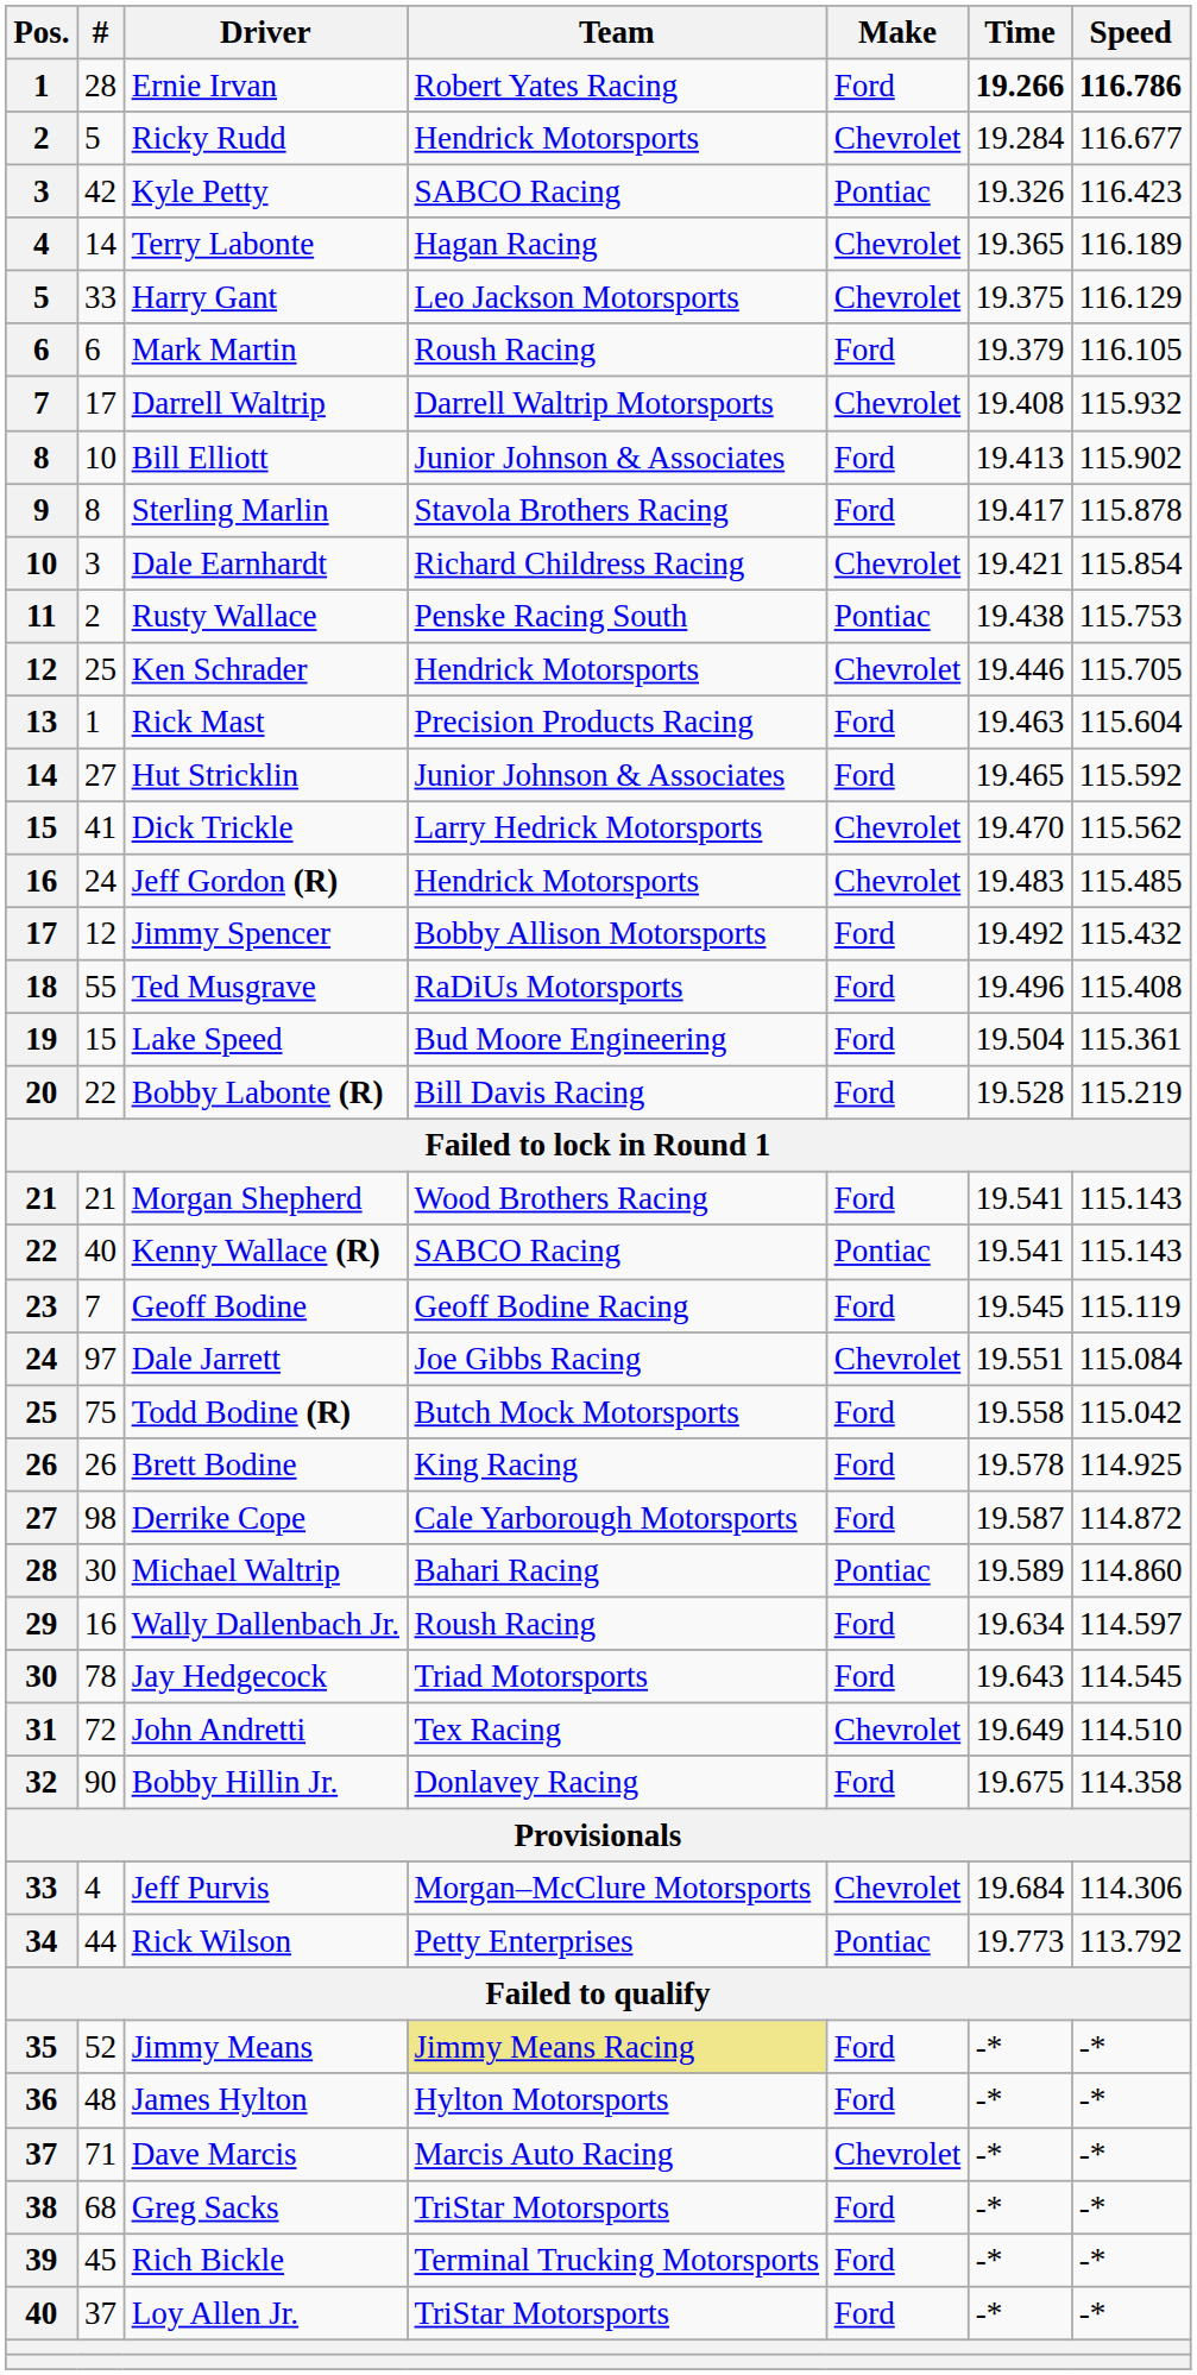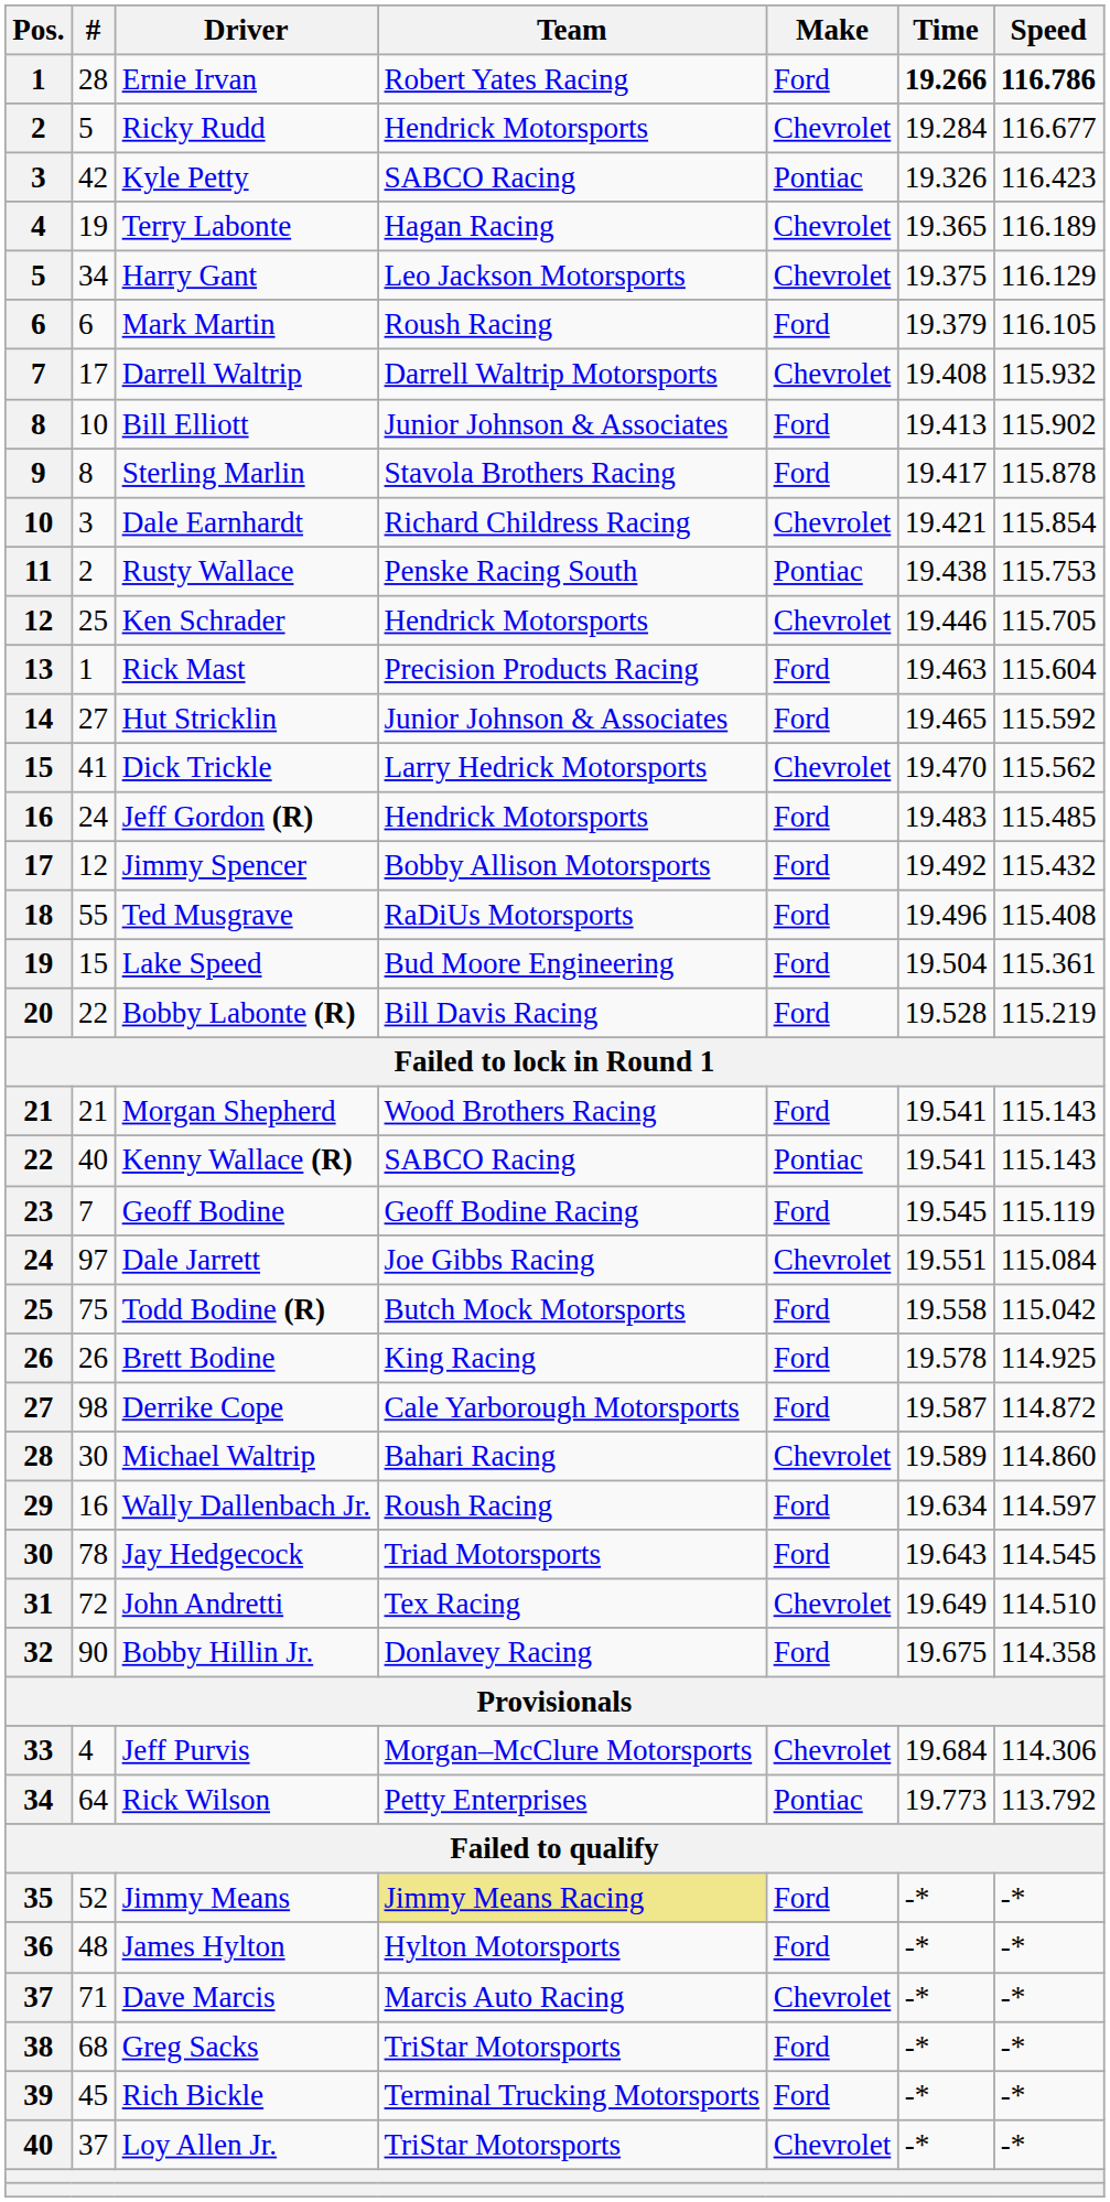Terry Labonte | #: 14 -> 19
Harry Gant | #: 33 -> 34
Jeff Gordon (R) | Make: Chevrolet -> Ford
Michael Waltrip | Make: Pontiac -> Chevrolet
Rick Wilson | #: 44 -> 64
Loy Allen Jr. | Make: Ford -> Chevrolet
